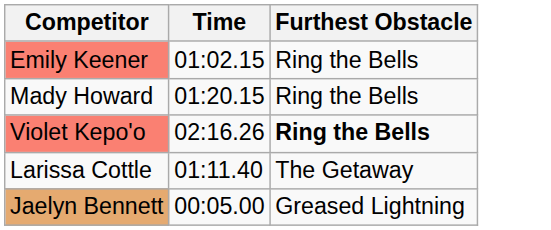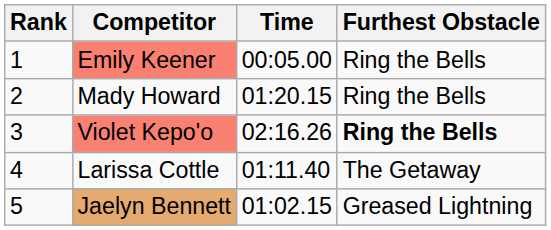+ column: Rank | 1 | 2 | 3 | 4 | 5
Emily Keener | Time: 01:02.15 -> 00:05.00
Jaelyn Bennett | Time: 00:05.00 -> 01:02.15
